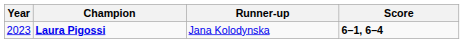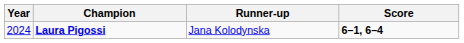Laura Pigossi | Year: 2023 -> 2024
